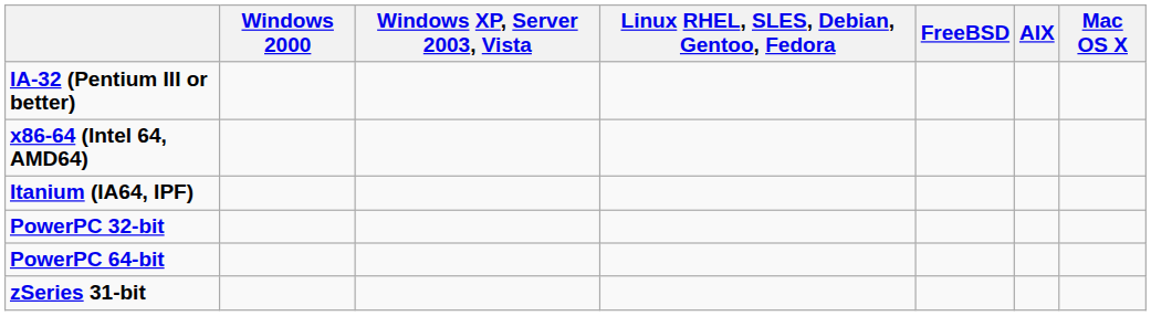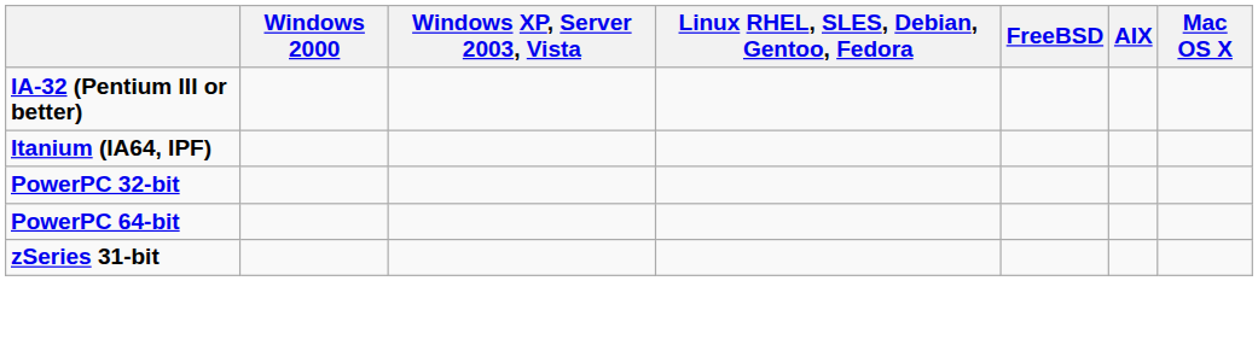- row: x86-64 (Intel 64, AMD64)
